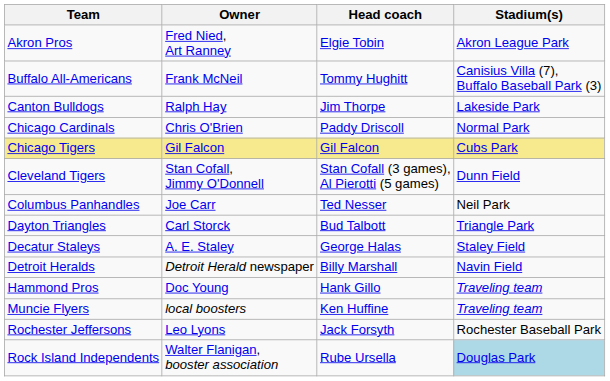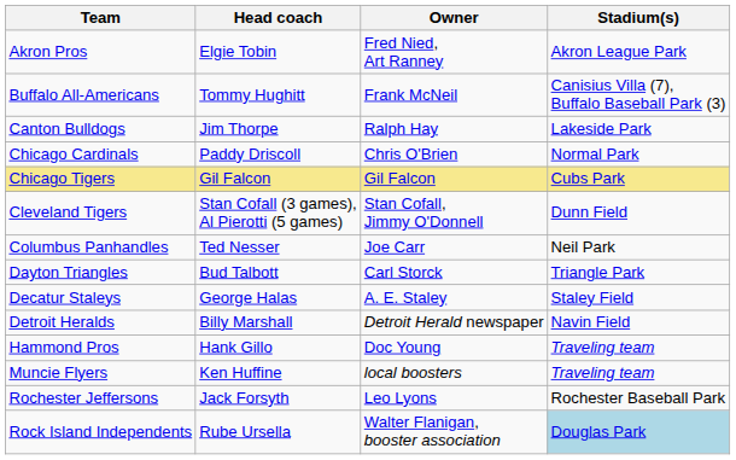columns swapped: Owner <-> Head coach
